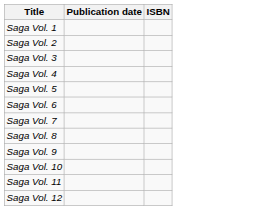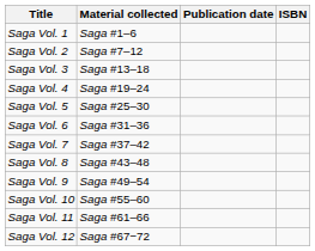+ column: Material collected | Saga #1–6 | Saga #7–12 | Saga #13–18 | Saga #19–24 | Saga #25–30 | Saga #31–36 | Saga #37–42 | Saga #43–48 | Saga #49–54 | Saga #55–60 | Saga #61–66 | Saga #67−72
